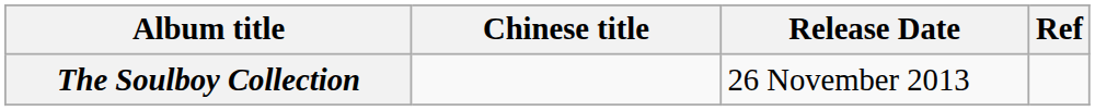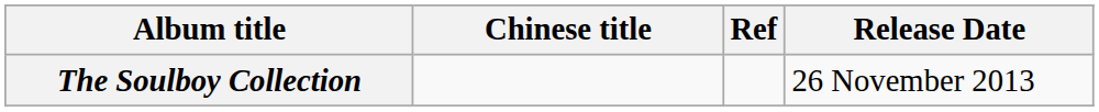columns swapped: Release Date <-> Ref
